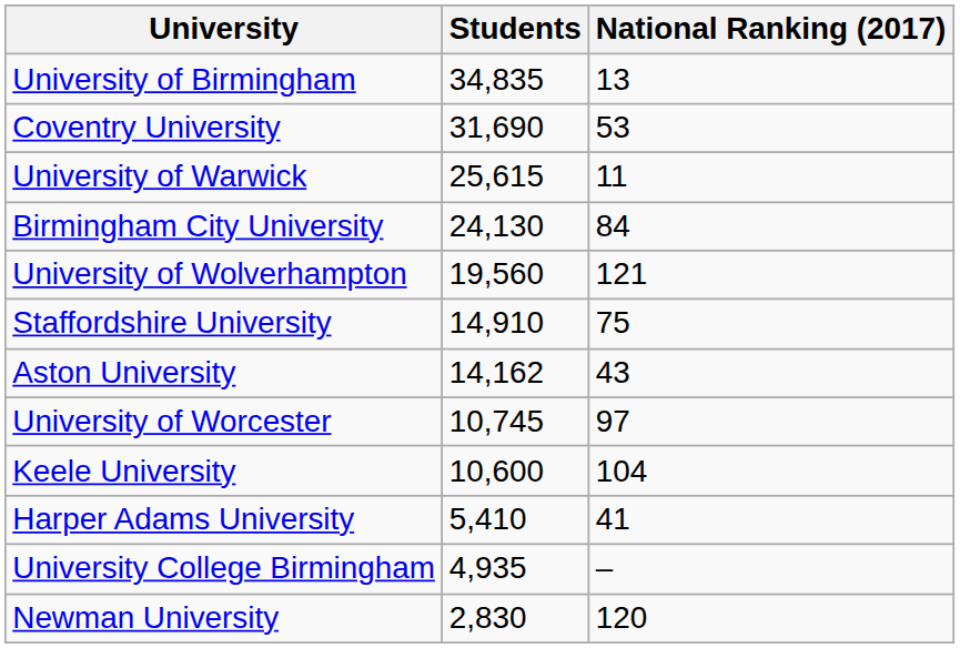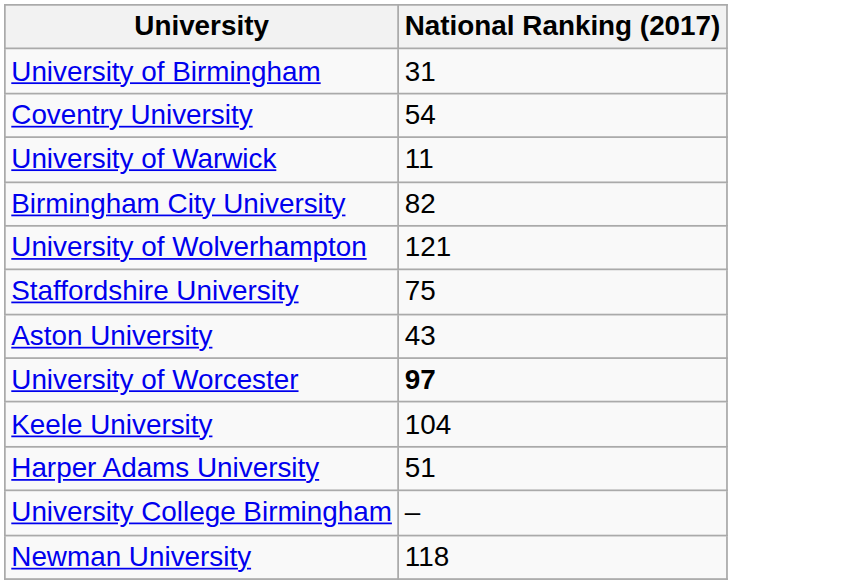- column: Students | 34,835 | 31,690 | 25,615 | 24,130 | 19,560 | 14,910 | 14,162 | 10,745 | 10,600 | 5,410 | 4,935 | 2,830
University of Birmingham | National Ranking (2017): 13 -> 31
Coventry University | National Ranking (2017): 53 -> 54
Birmingham City University | National Ranking (2017): 84 -> 82
University of Worcester | National Ranking (2017): normal -> bold
Harper Adams University | National Ranking (2017): 41 -> 51
Newman University | National Ranking (2017): 120 -> 118
